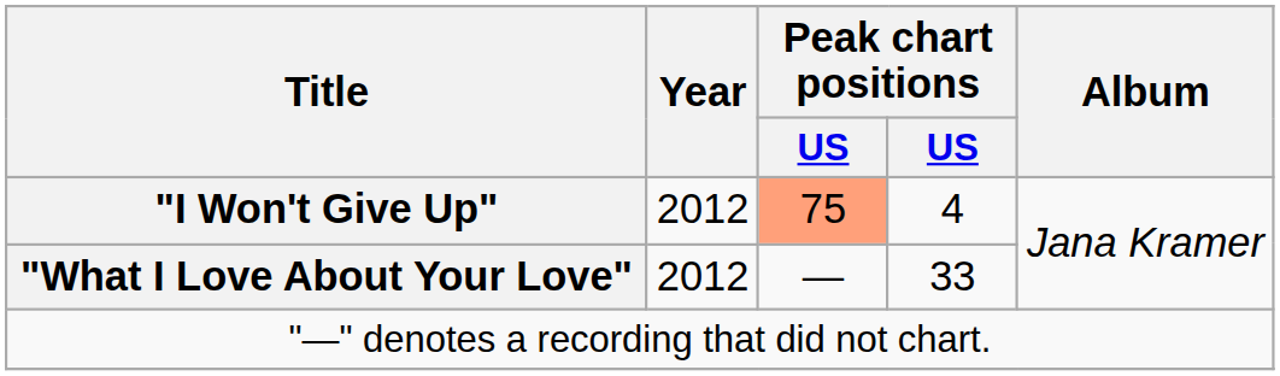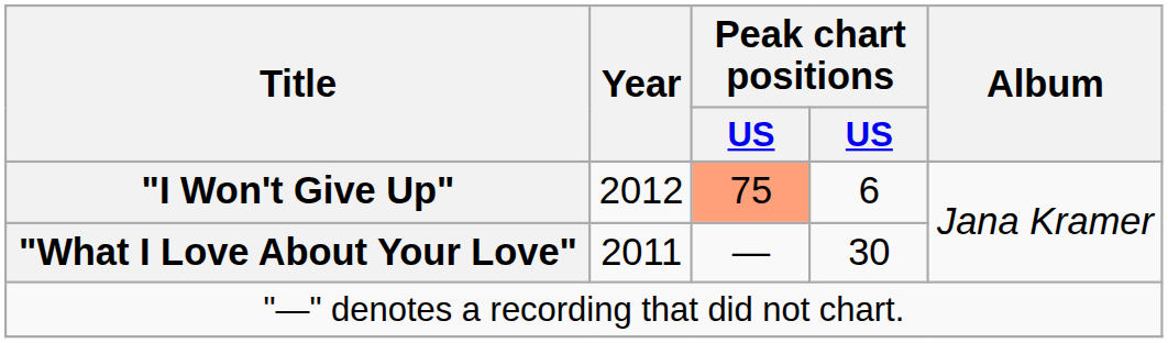"I Won't Give Up" | column 4: 4 -> 6
"What I Love About Your Love" | Year: 2012 -> 2011
"What I Love About Your Love" | column 4: 33 -> 30
